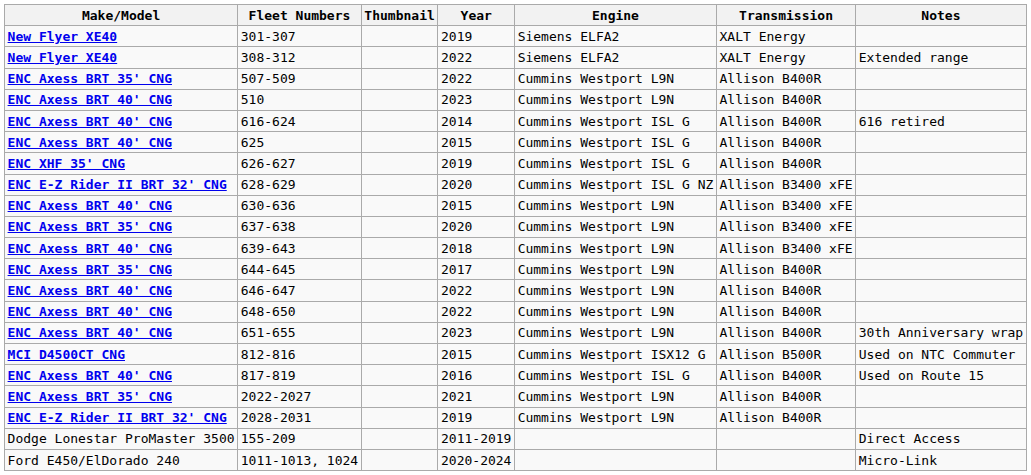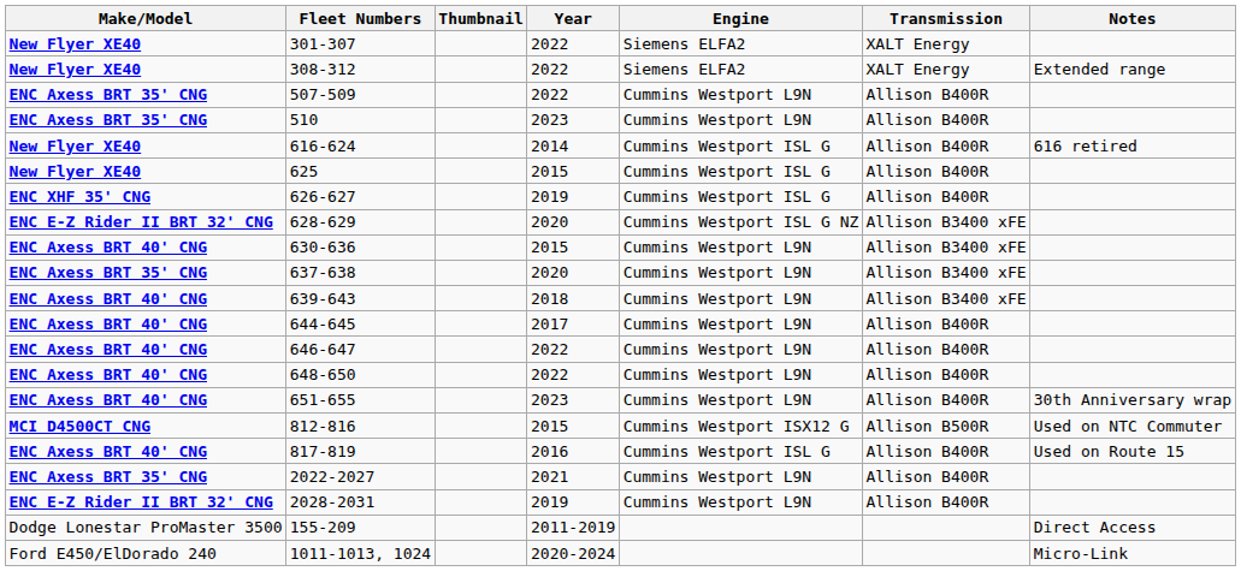301-307 | Year: 2019 -> 2022
510 | Make/Model: ENC Axess BRT 40' CNG -> ENC Axess BRT 35' CNG
616-624 | Make/Model: ENC Axess BRT 40' CNG -> New Flyer XE40
625 | Make/Model: ENC Axess BRT 40' CNG -> New Flyer XE40
644-645 | Make/Model: ENC Axess BRT 35' CNG -> ENC Axess BRT 40' CNG
